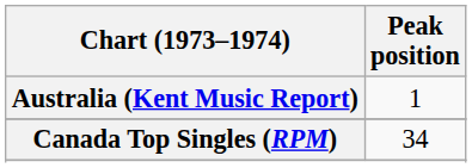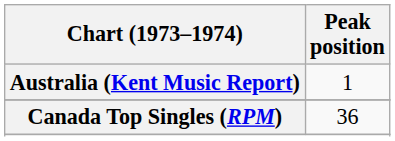Canada Top Singles (RPM) | Peak position: 34 -> 36
